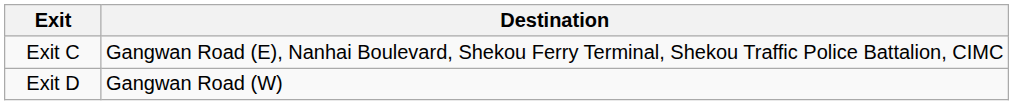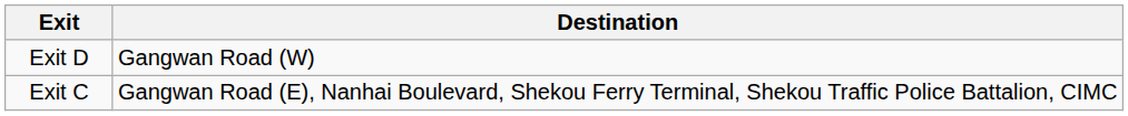rows swapped: Exit C <-> Exit D
